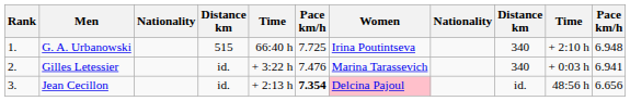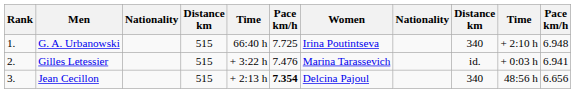Gilles Letessier | column 4: id. -> 515
Gilles Letessier | column 9: 340 -> id.
Jean Cecillon | column 4: id. -> 515
Jean Cecillon | Women: pink background -> no background
Jean Cecillon | column 9: id. -> 340
